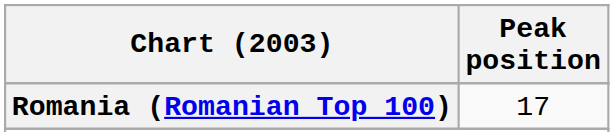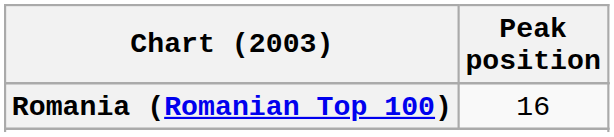Romania (Romanian Top 100) | Peak position: 17 -> 16
